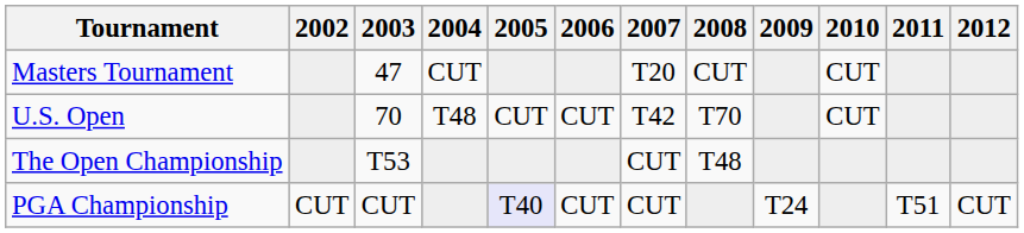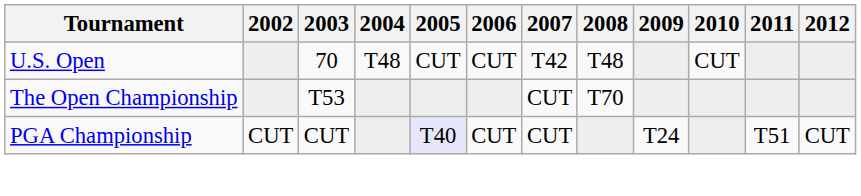- row: Masters Tournament | 47 | CUT | T20 | CUT | CUT
U.S. Open | 2008: T70 -> T48
The Open Championship | 2008: T48 -> T70
